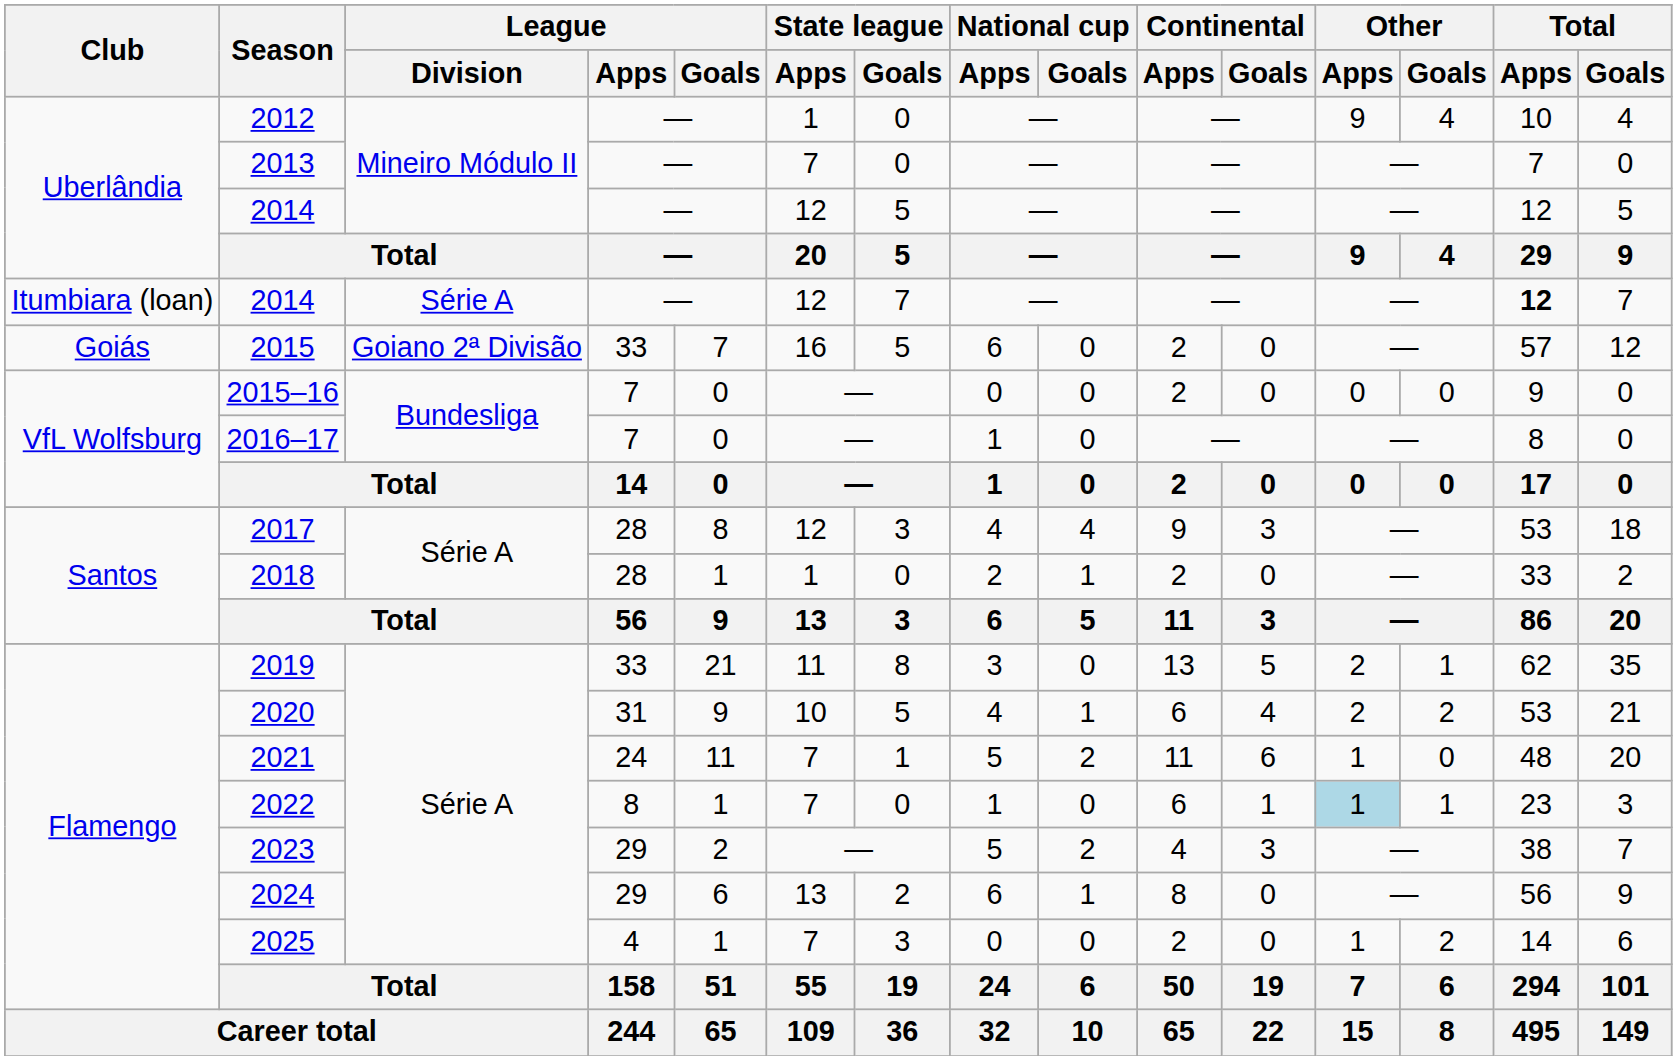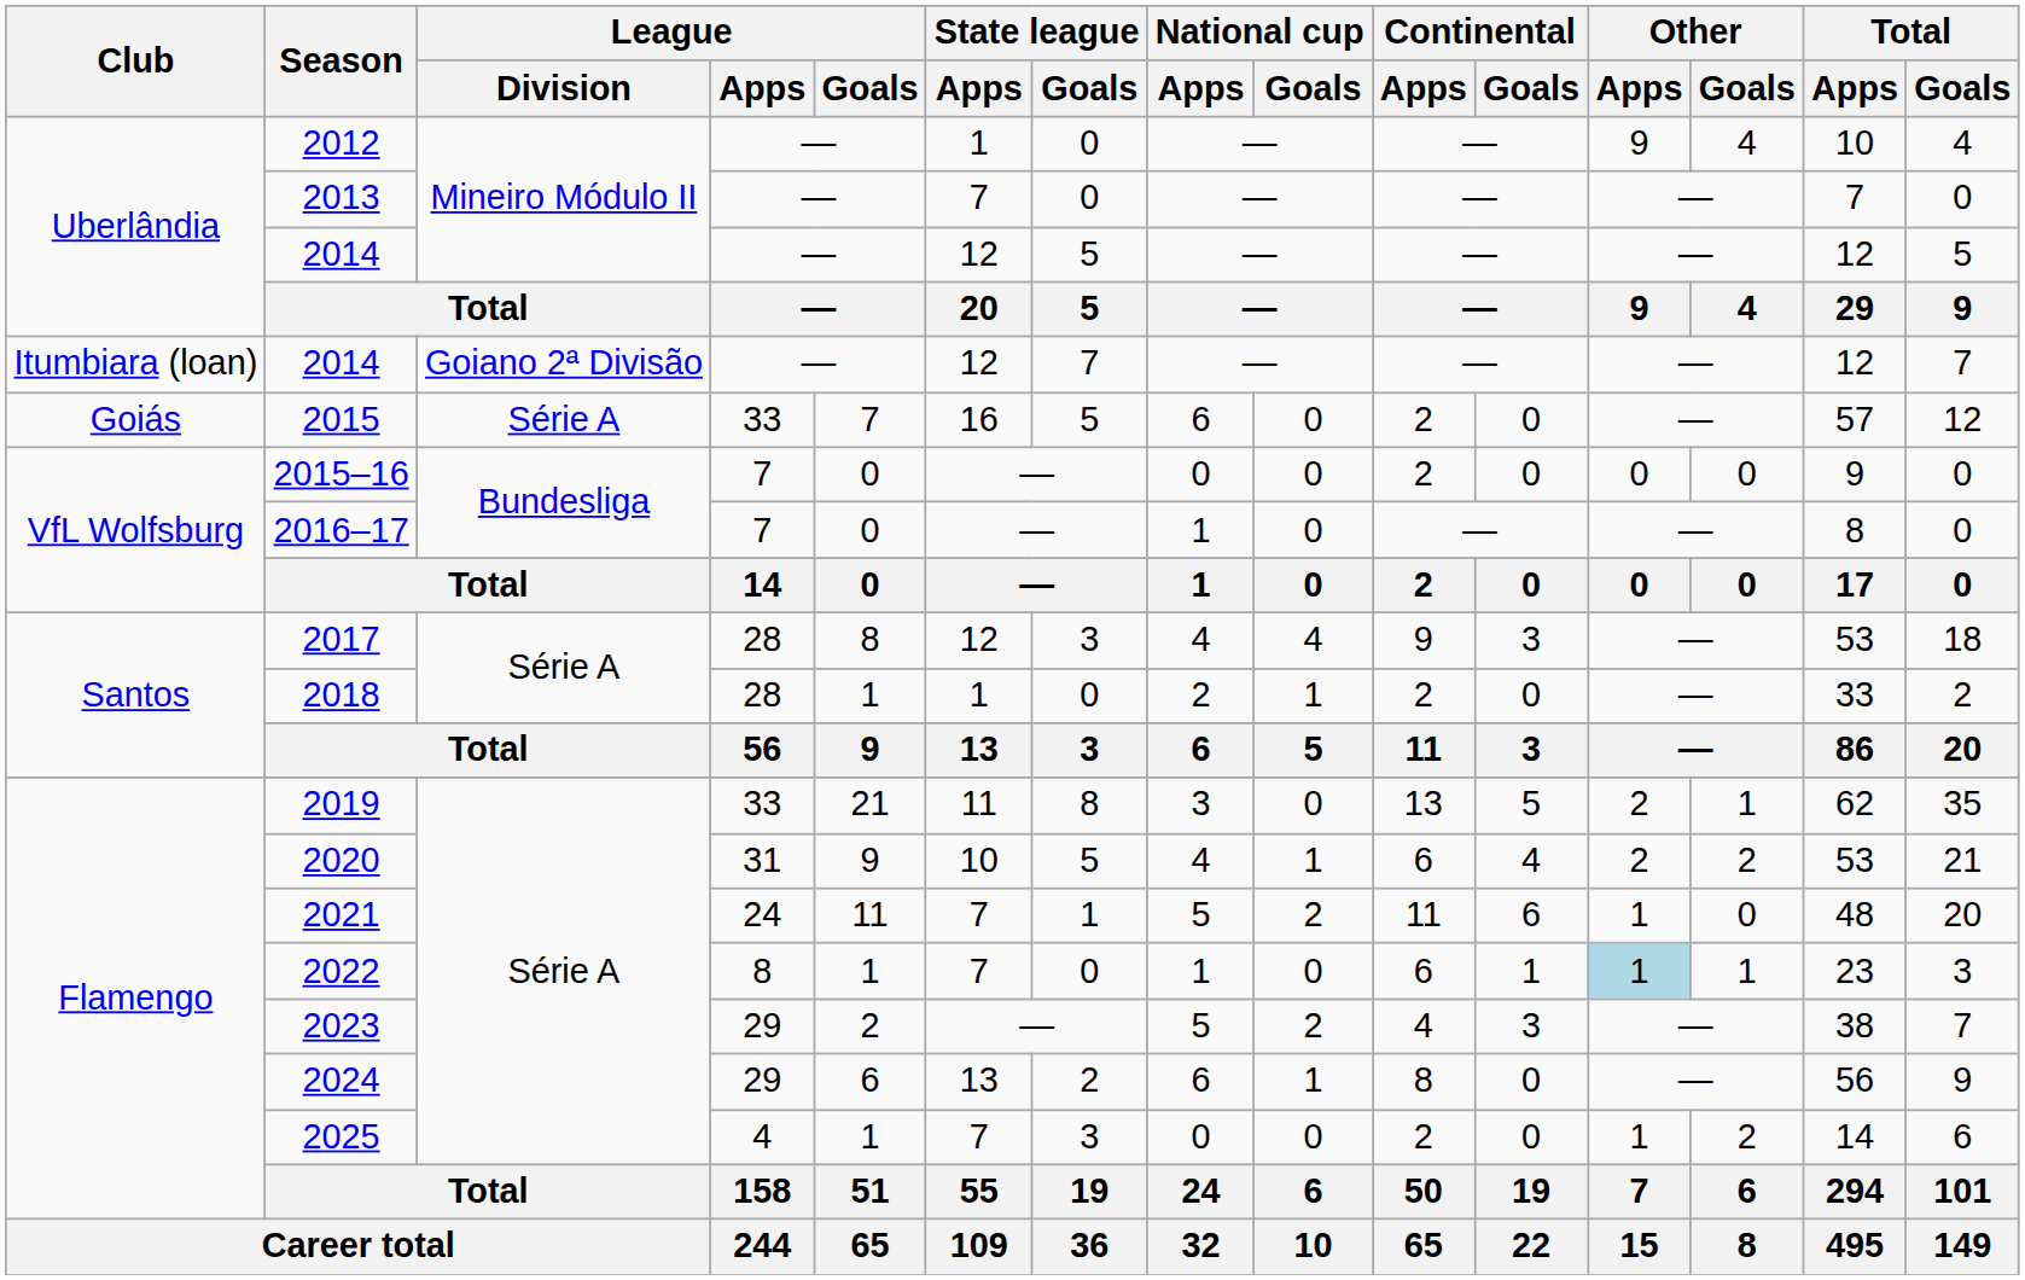Itumbiara (loan) / 2014 | League / Division: Série A -> Goiano 2ª Divisão
Itumbiara (loan) / 2014 | Total / Apps: bold -> normal
2015 | League / Division: Goiano 2ª Divisão -> Série A
